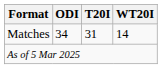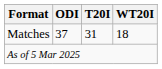Matches | ODI: 34 -> 37
Matches | WT20I: 14 -> 18
